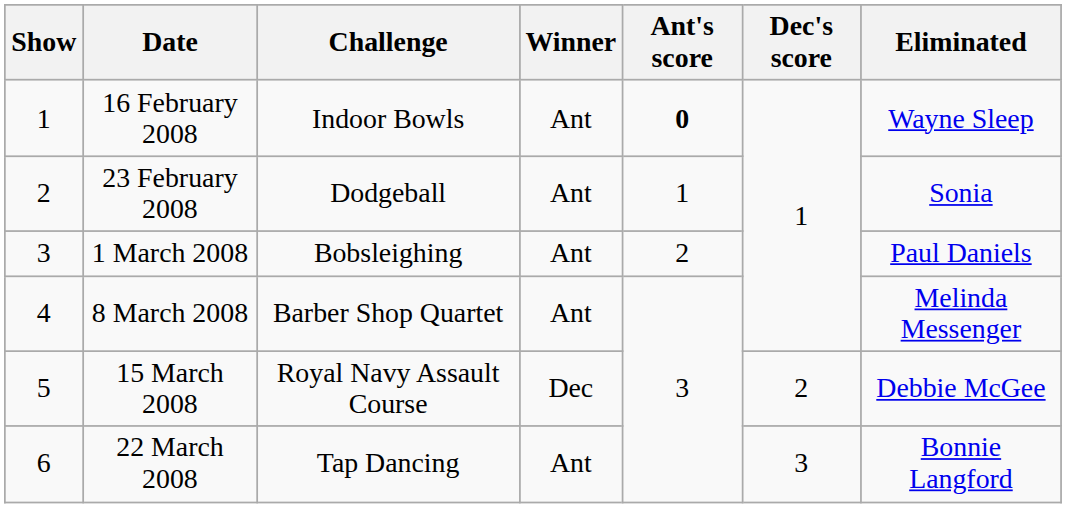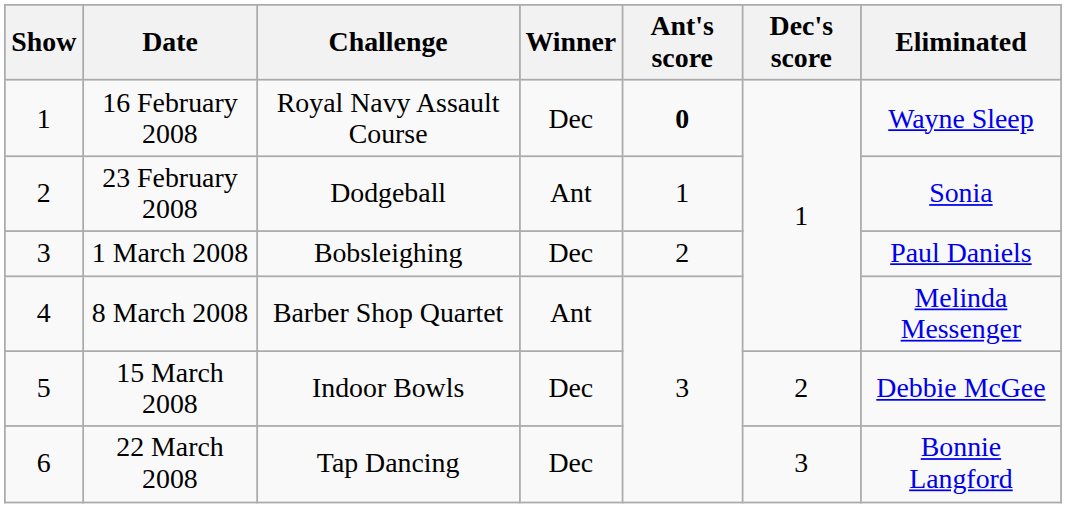16 February 2008 | Challenge: Indoor Bowls -> Royal Navy Assault Course
16 February 2008 | Winner: Ant -> Dec
1 March 2008 | Winner: Ant -> Dec
15 March 2008 | Challenge: Royal Navy Assault Course -> Indoor Bowls
22 March 2008 | Winner: Ant -> Dec
